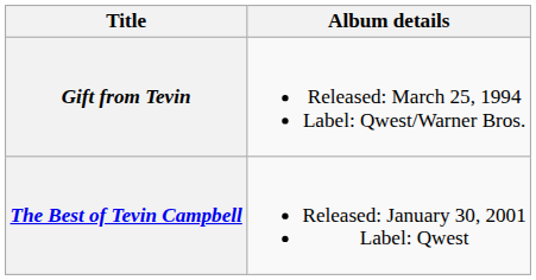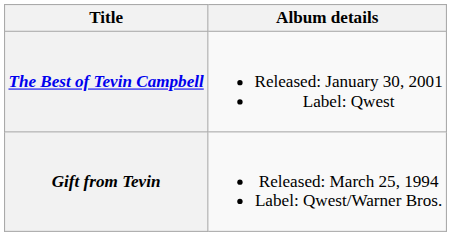rows swapped: Gift from Tevin <-> The Best of Tevin Campbell
